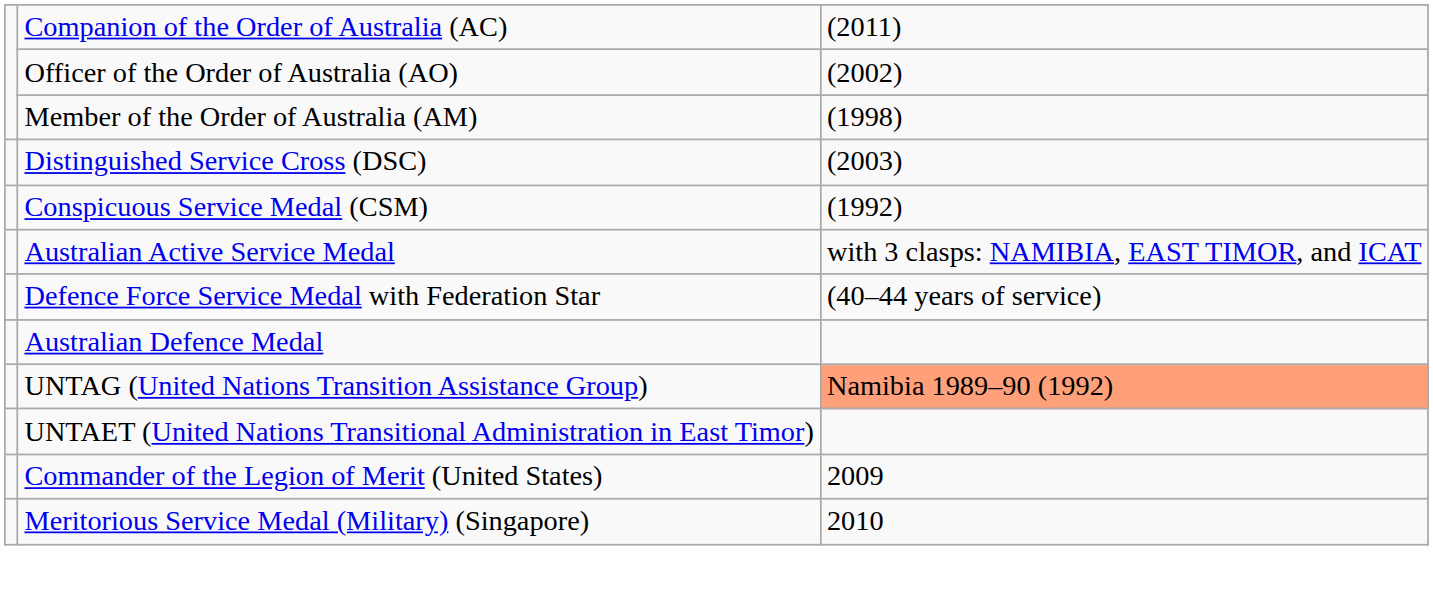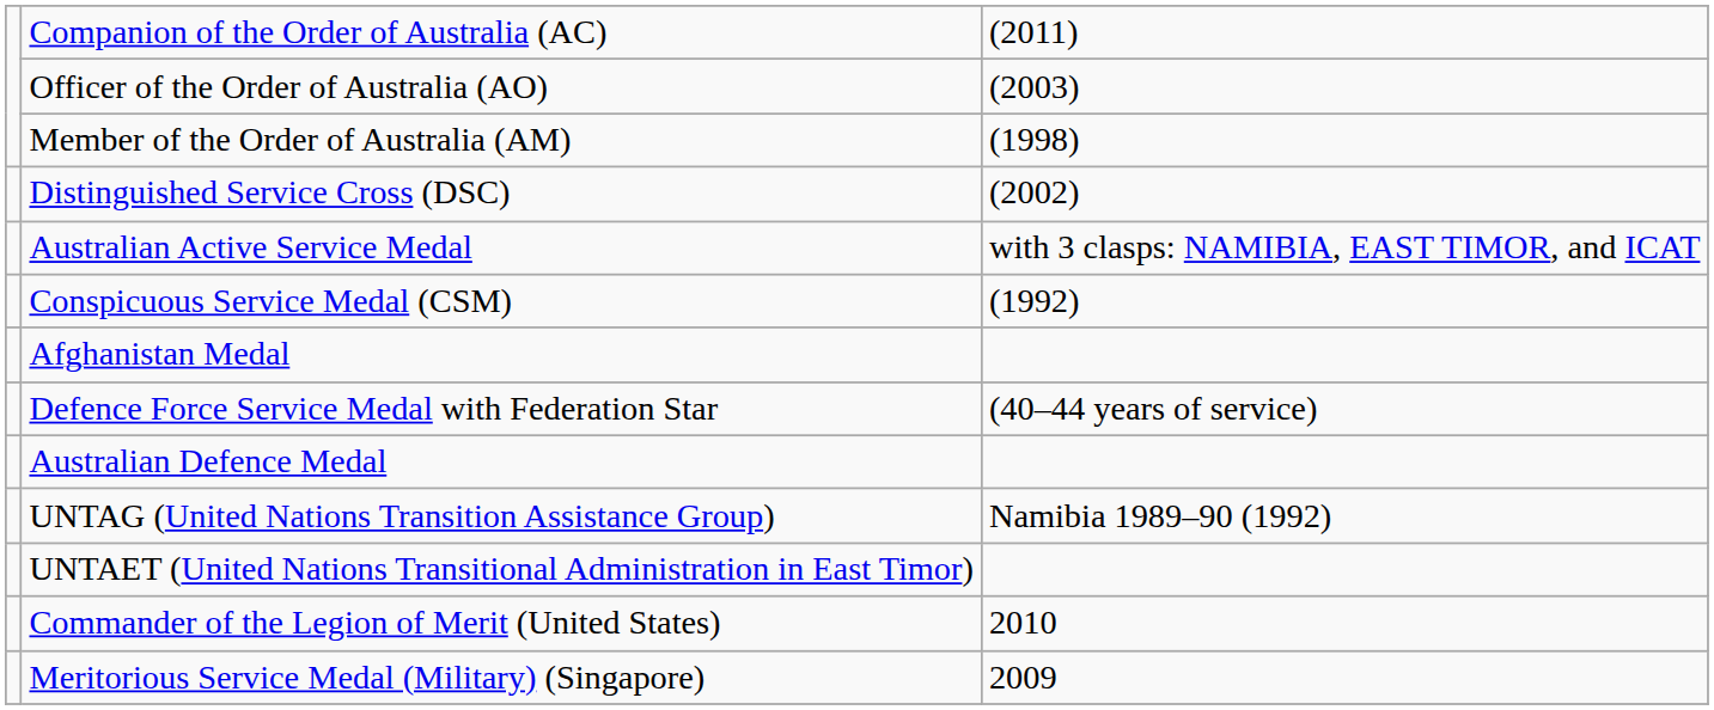Officer of the Order of Australia (AO) | column 3: (2002) -> (2003)
Distinguished Service Cross (DSC) | column 3: (2003) -> (2002)
rows swapped: Conspicuous Service Medal (CSM) <-> Australian Active Service Medal
+ row: Afghanistan Medal
UNTAG (United Nations Transition Assistance Group) | column 3: lightsalmon background -> no background
Commander of the Legion of Merit (United States) | column 3: 2009 -> 2010
Meritorious Service Medal (Military) (Singapore) | column 3: 2010 -> 2009
